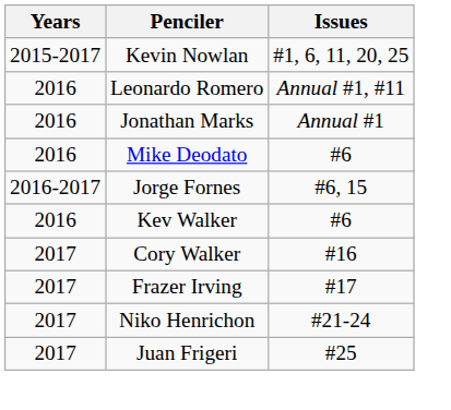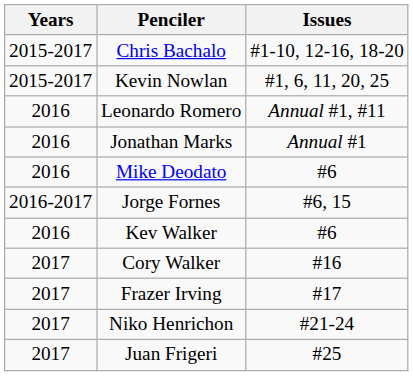+ row: 2015-2017 | Chris Bachalo | #1-10, 12-16, 18-20
